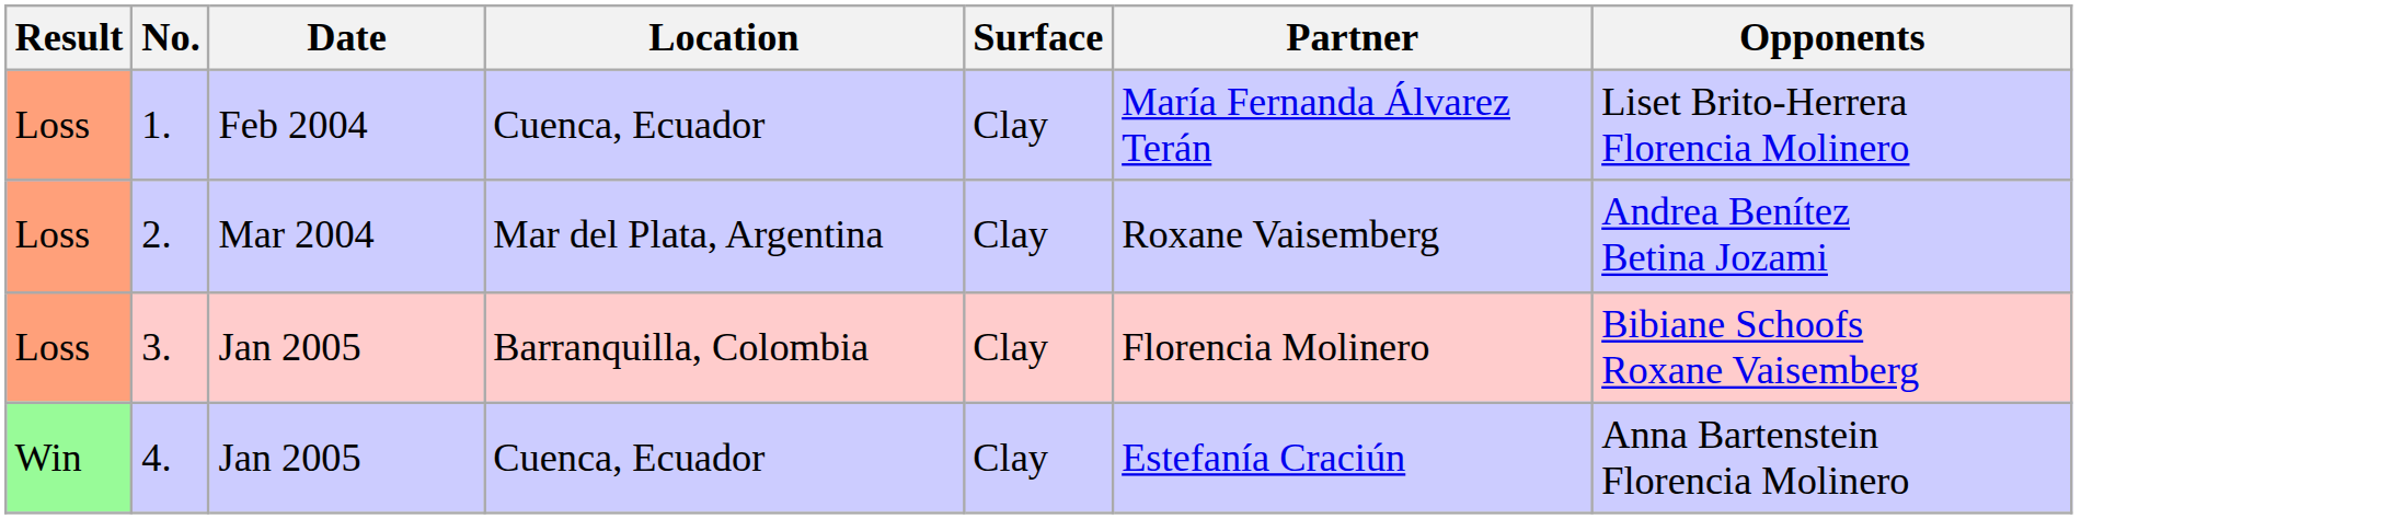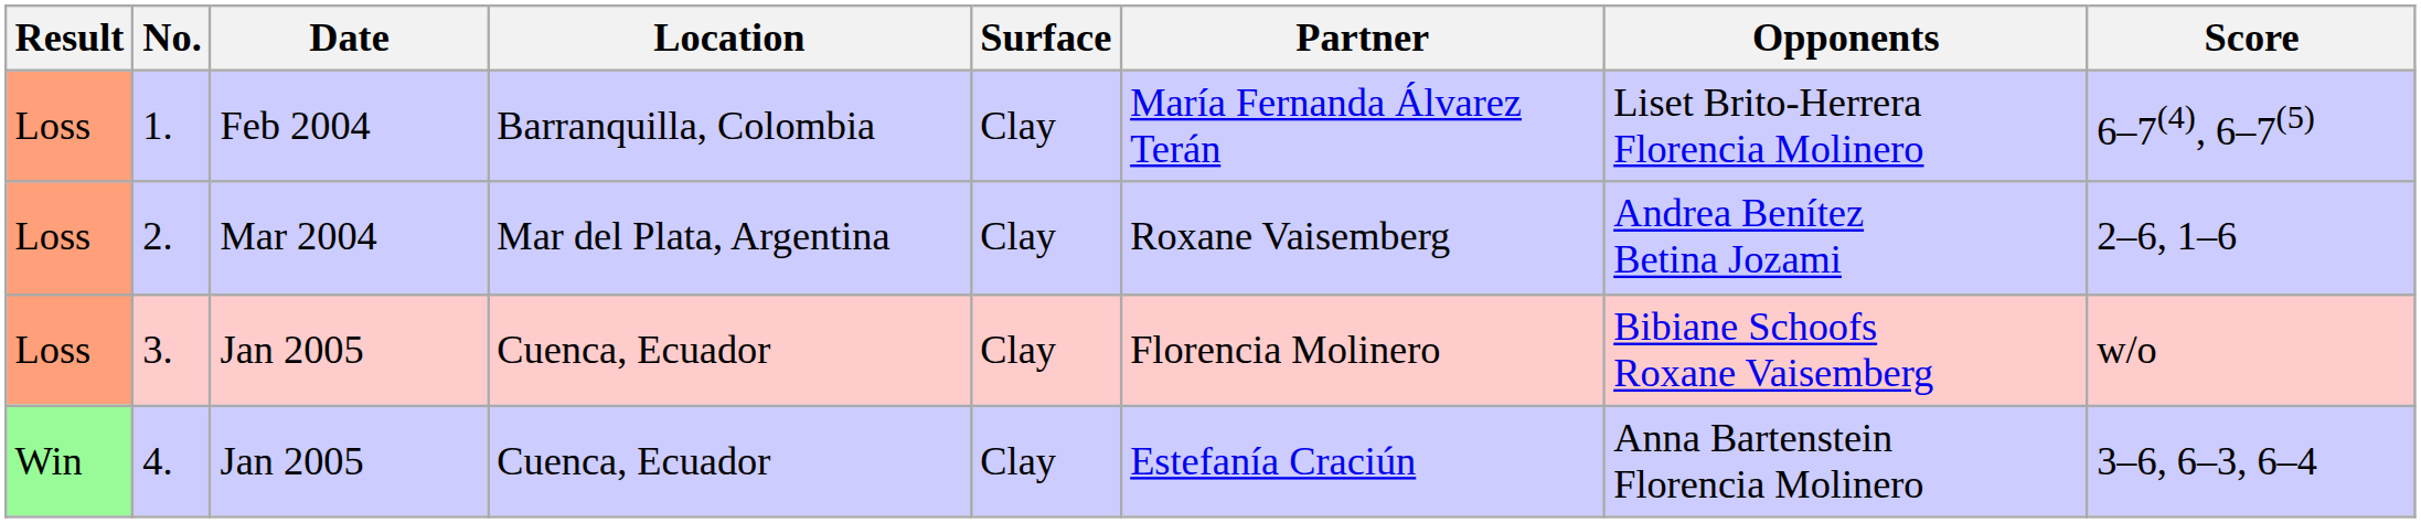+ column: Score | 6–7(4), 6–7(5) | 2–6, 1–6 | w/o | 3–6, 6–3, 6–4
1. | Location: Cuenca, Ecuador -> Barranquilla, Colombia
3. | Location: Barranquilla, Colombia -> Cuenca, Ecuador
